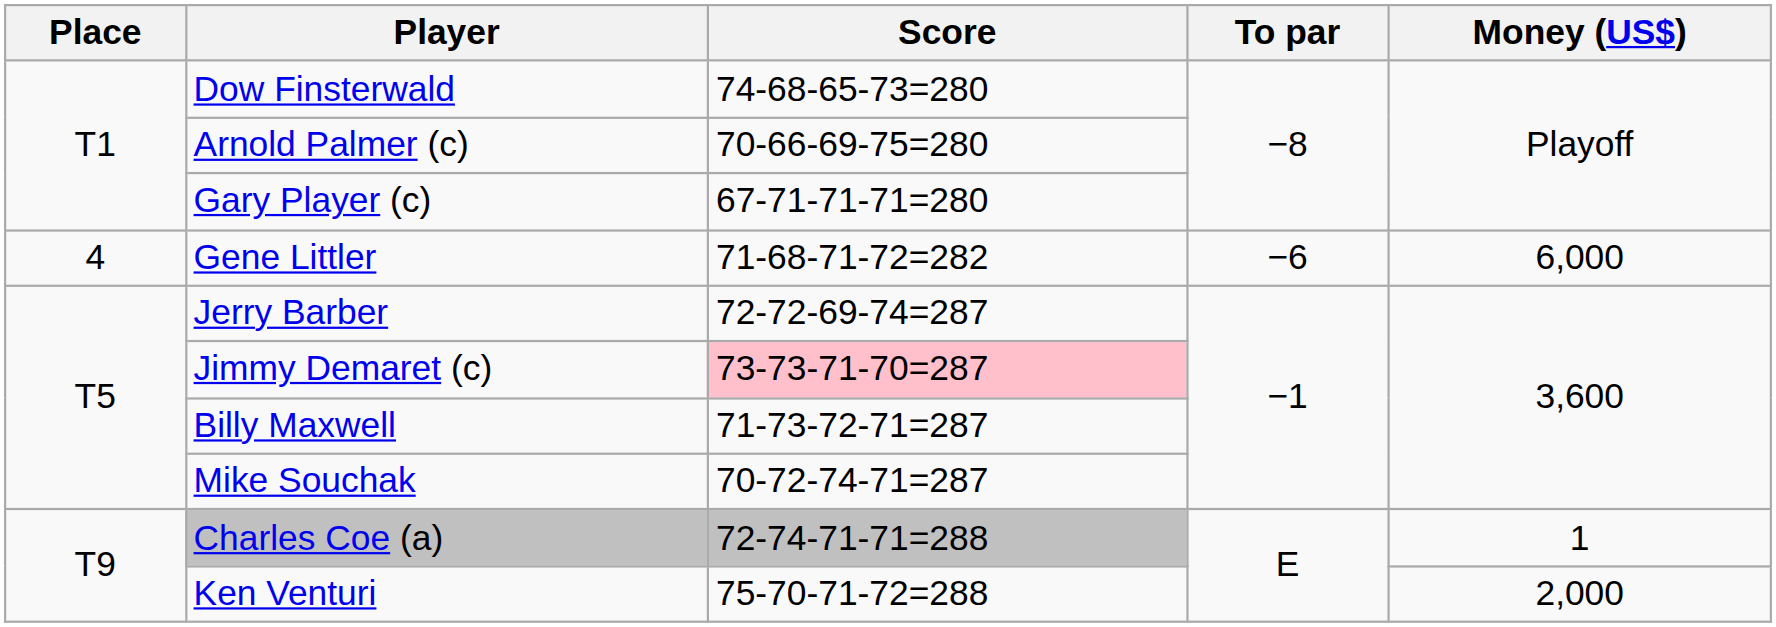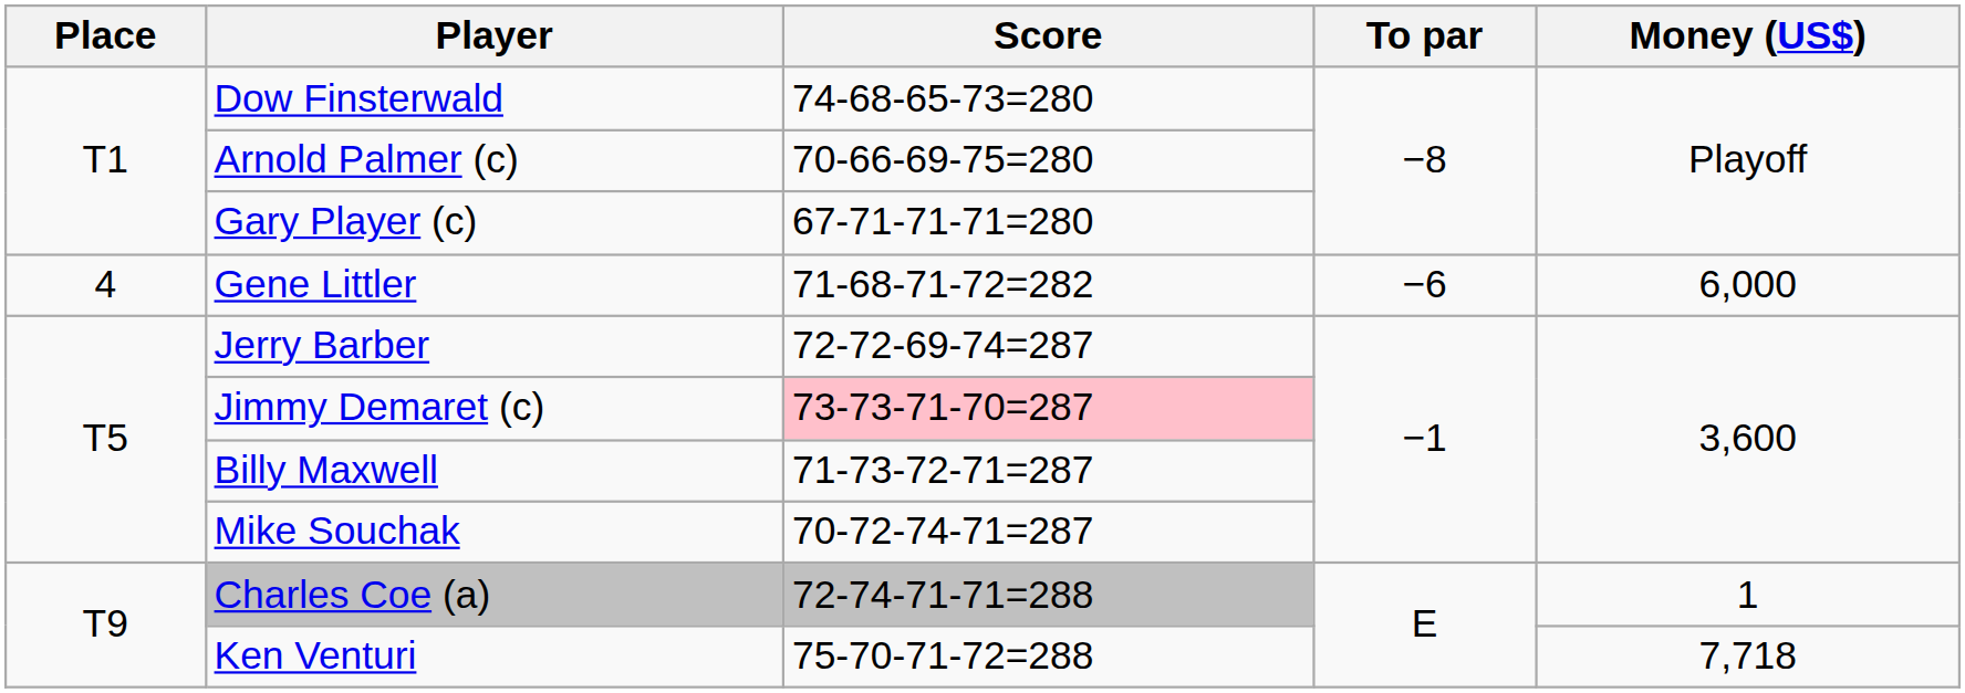Ken Venturi | Money (US$): 2,000 -> 7,718
